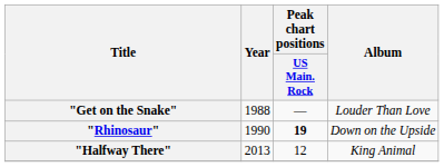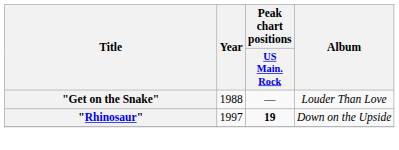"Rhinosaur" | Year: 1990 -> 1997
- row: "Halfway There" | 2013 | 12 | King Animal
